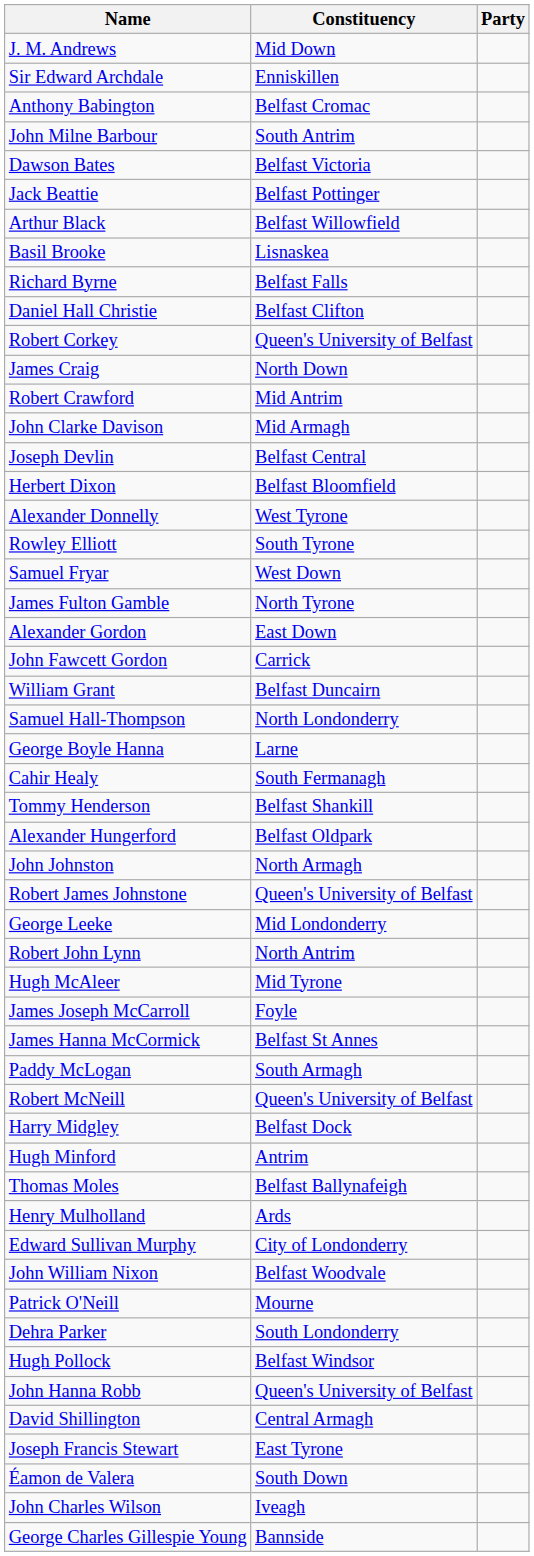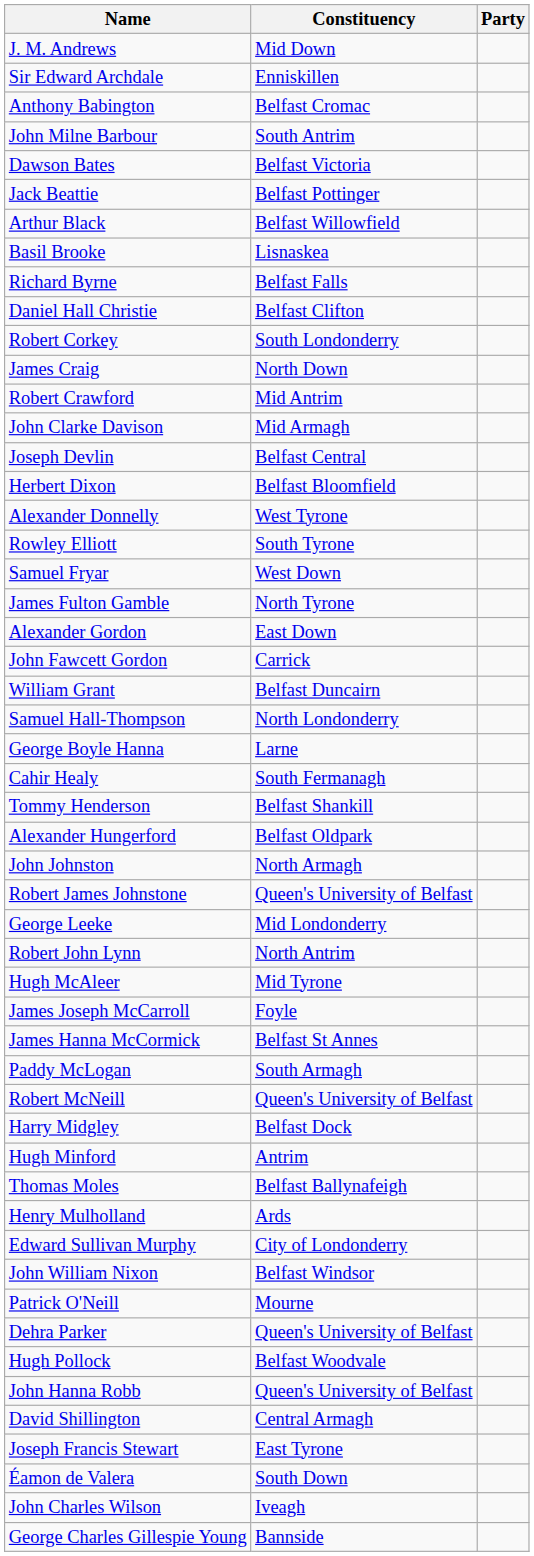Robert Corkey | Constituency: Queen's University of Belfast -> South Londonderry
John William Nixon | Constituency: Belfast Woodvale -> Belfast Windsor
Dehra Parker | Constituency: South Londonderry -> Queen's University of Belfast
Hugh Pollock | Constituency: Belfast Windsor -> Belfast Woodvale
